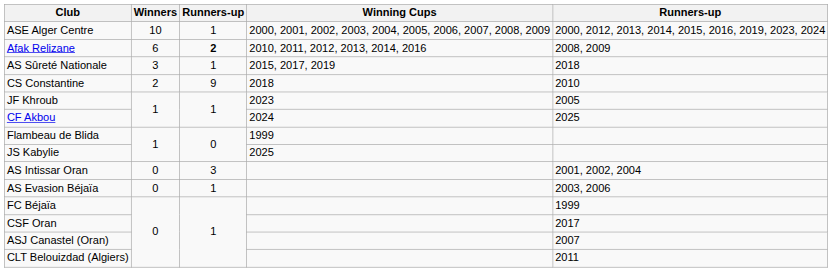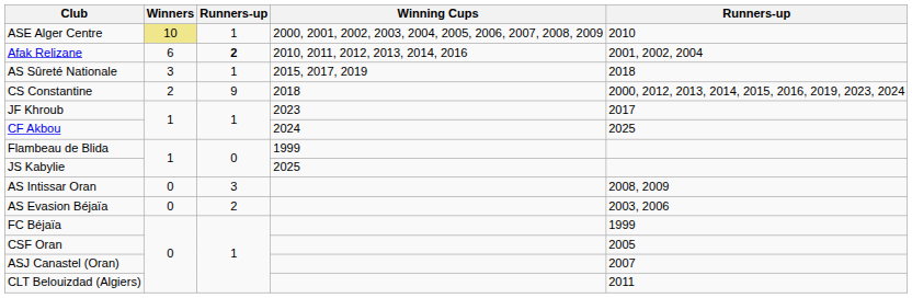ASE Alger Centre | Winners: no background -> khaki background
ASE Alger Centre | column 5: 2000, 2012, 2013, 2014, 2015, 2016, 2019, 2023, 2024 -> 2010
Afak Relizane | column 5: 2008, 2009 -> 2001, 2002, 2004
CS Constantine | column 5: 2010 -> 2000, 2012, 2013, 2014, 2015, 2016, 2019, 2023, 2024
JF Khroub | column 5: 2005 -> 2017
AS Intissar Oran | column 5: 2001, 2002, 2004 -> 2008, 2009
AS Evasion Béjaïa | column 3: 1 -> 2
CSF Oran | column 5: 2017 -> 2005
